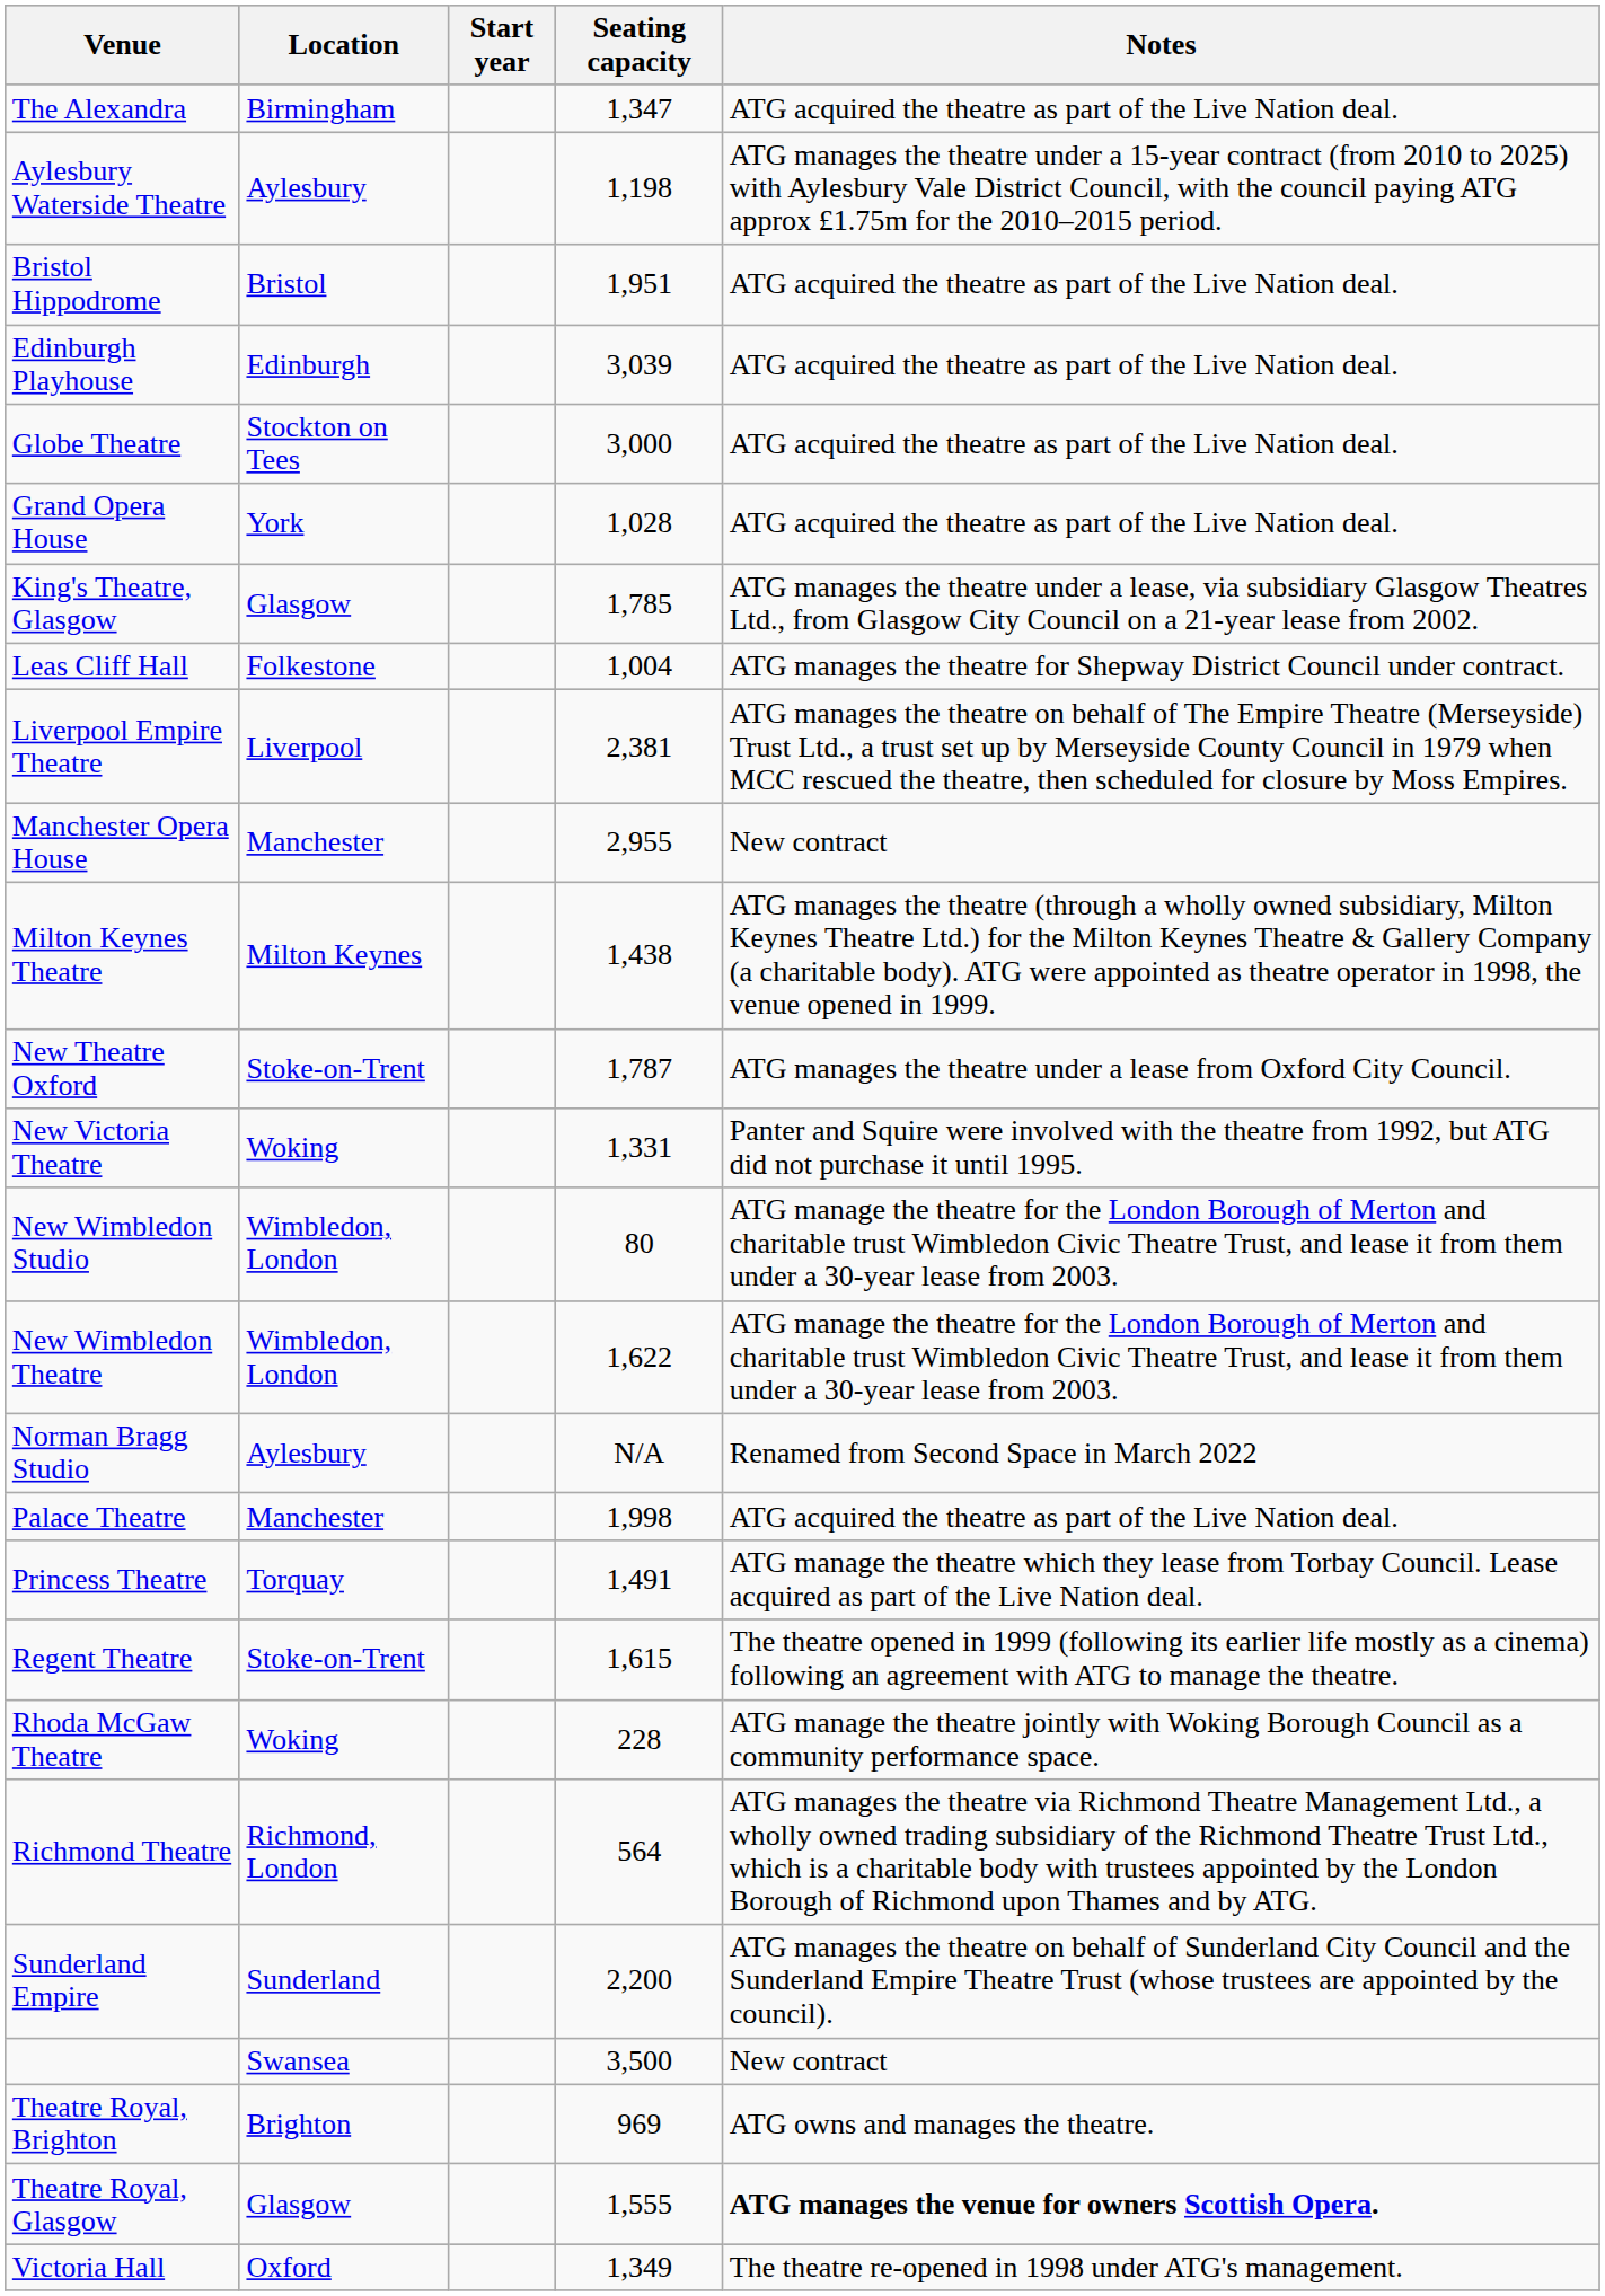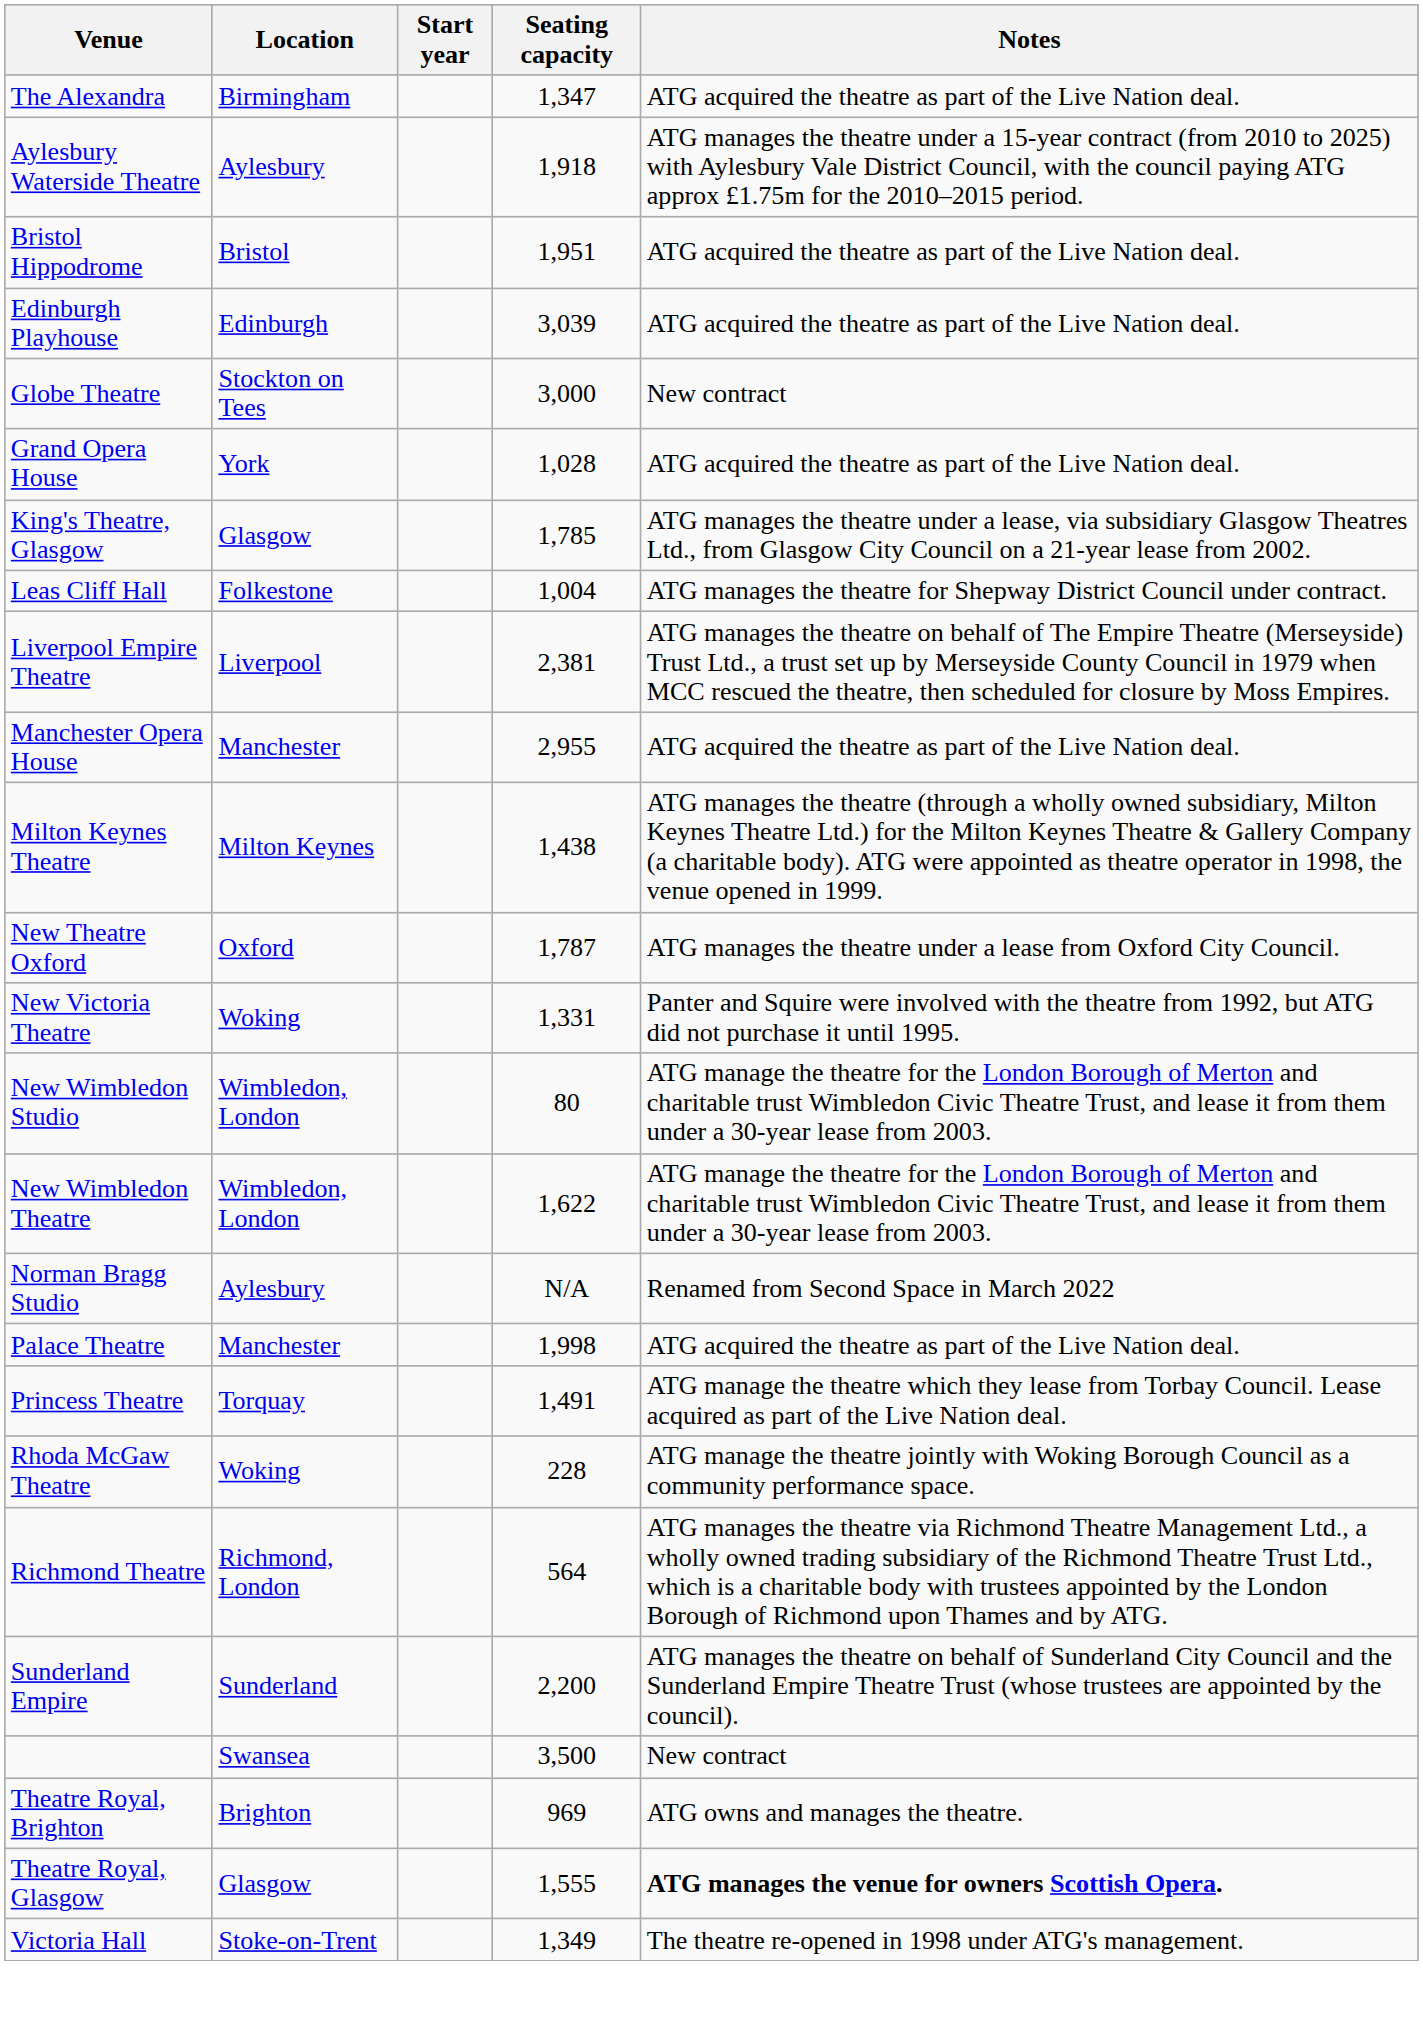Aylesbury Waterside Theatre | Seating capacity: 1,198 -> 1,918
Globe Theatre | Notes: ATG acquired the theatre as part of the Live Nation deal. -> New contract
Manchester Opera House | Notes: New contract -> ATG acquired the theatre as part of the Live Nation deal.
New Theatre Oxford | Location: Stoke-on-Trent -> Oxford
- row: Regent Theatre | Stoke-on-Trent | 1,615 | The theatre opened in 1999 (following its earlier life mostly as a cinema) following an agreement with ATG to manage the theatre.
Victoria Hall | Location: Oxford -> Stoke-on-Trent
